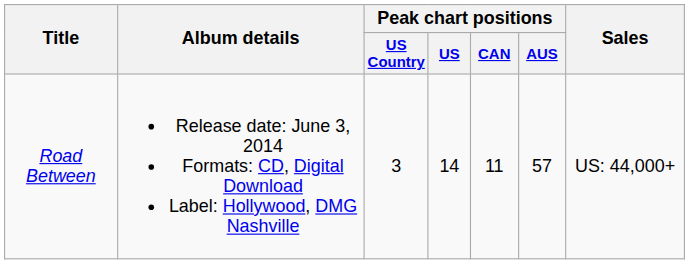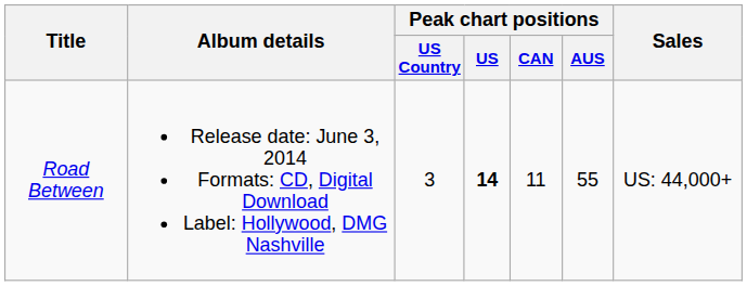Road Between | Peak chart positions / US: normal -> bold
Road Between | Peak chart positions / AUS: 57 -> 55
